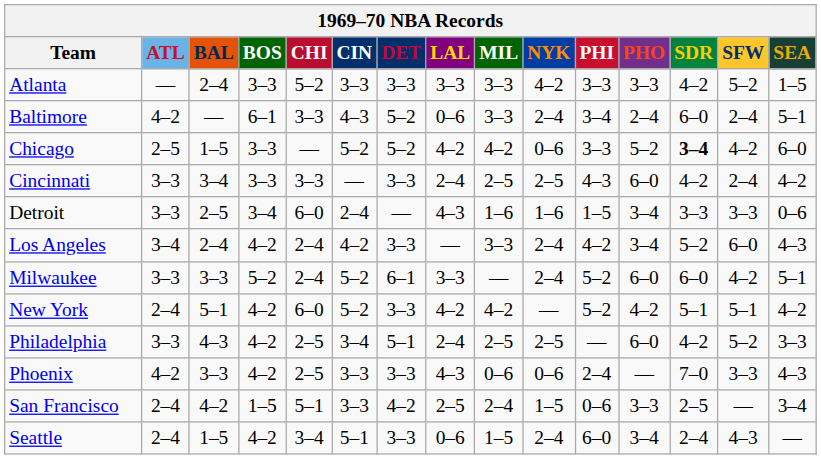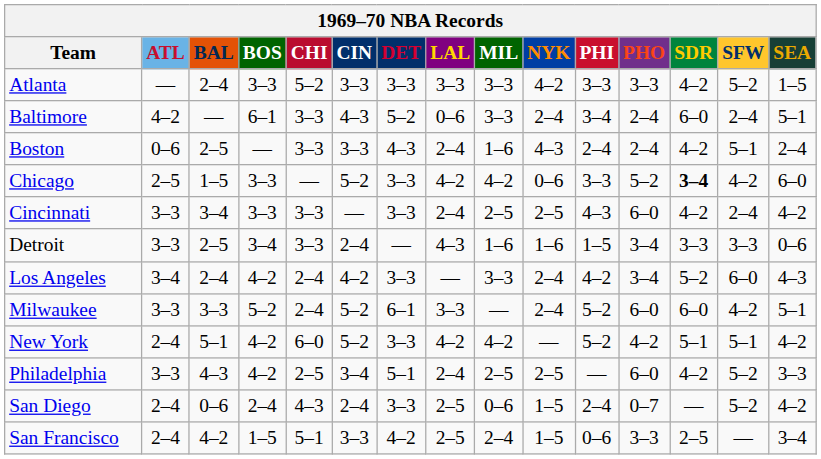+ row: Boston | 0–6 | 2–5 | — | 3–3 | 3–3 | 4–3 | 2–4 | 1–6 | 4–3 | 2–4 | 2–4 | 4–2 | 5–1 | 2–4
Chicago | DET: 5–2 -> 3–3
Detroit | CHI: 6–0 -> 3–3
- row: Phoenix | 4–2 | 3–3 | 4–2 | 2–5 | 3–3 | 3–3 | 4–3 | 0–6 | 0–6 | 2–4 | — | 7–0 | 3–3 | 4–3
+ row: San Diego | 2–4 | 0–6 | 2–4 | 4–3 | 2–4 | 3–3 | 2–5 | 0–6 | 1–5 | 2–4 | 0–7 | — | 5–2 | 4–2
- row: Seattle | 2–4 | 1–5 | 4–2 | 3–4 | 5–1 | 3–3 | 0–6 | 1–5 | 2–4 | 6–0 | 3–4 | 2–4 | 4–3 | —
